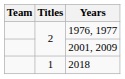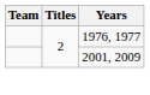- row: 1 | 2018
